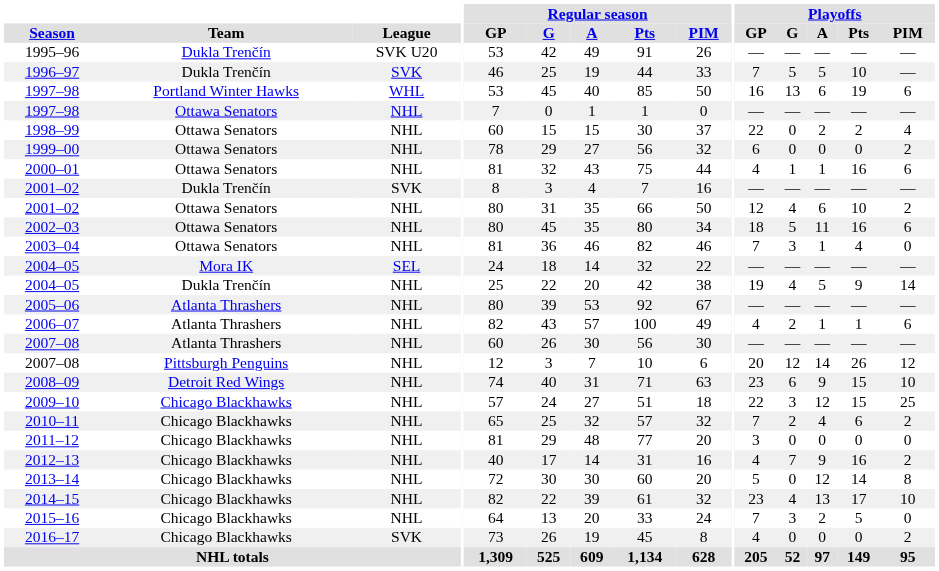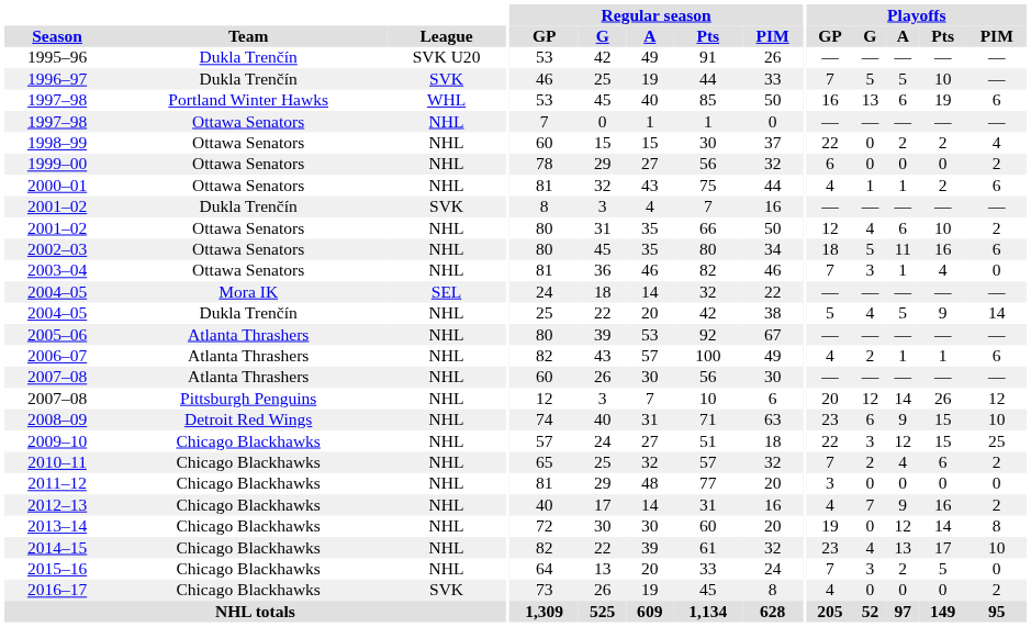2000–01 | Playoffs / Pts: 16 -> 2
2004–05 / Dukla Trenčín | Playoffs / GP: 19 -> 5
2013–14 | Playoffs / GP: 5 -> 19
